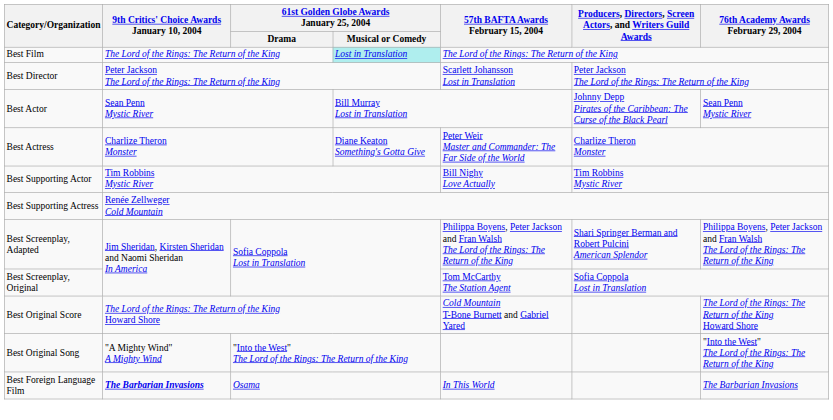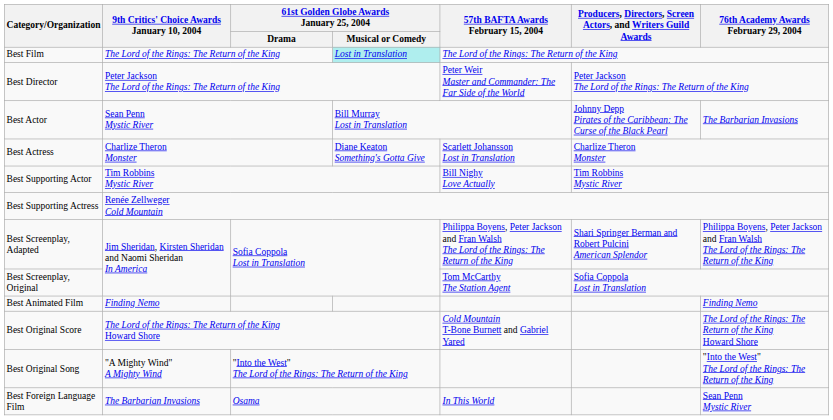Best Director | 57th BAFTA Awards February 15, 2004: Scarlett Johansson Lost in Translation -> Peter Weir Master and Commander: The Far Side of the World
Best Actor | 76th Academy Awards February 29, 2004: Sean Penn Mystic River -> The Barbarian Invasions
Best Actress | 57th BAFTA Awards February 15, 2004: Peter Weir Master and Commander: The Far Side of the World -> Scarlett Johansson Lost in Translation
+ row: Best Animated Film | Finding Nemo | Finding Nemo
Best Foreign Language Film | 9th Critics' Choice Awards January 10, 2004: bold -> normal
Best Foreign Language Film | 76th Academy Awards February 29, 2004: The Barbarian Invasions -> Sean Penn Mystic River
